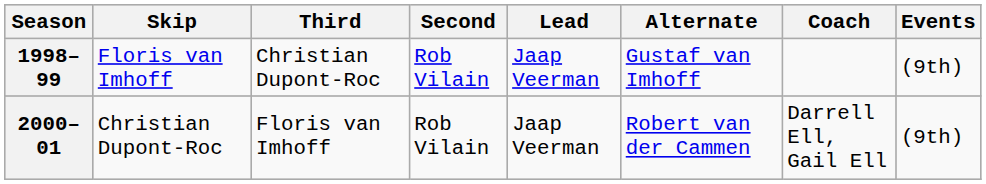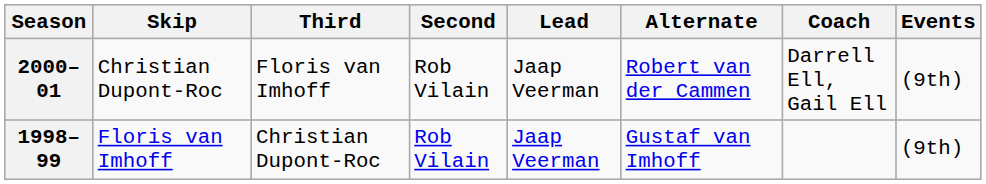rows swapped: 1998–99 <-> 2000–01
